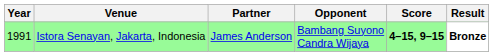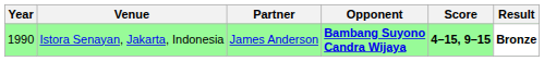Istora Senayan, Jakarta, Indonesia | Year: 1991 -> 1990
Istora Senayan, Jakarta, Indonesia | Opponent: normal -> bold
